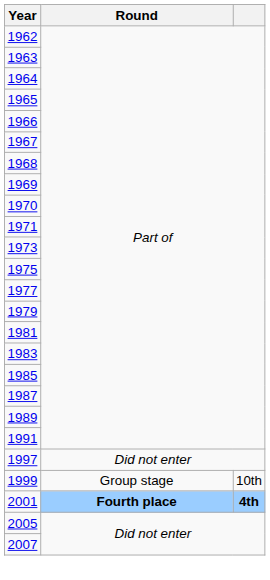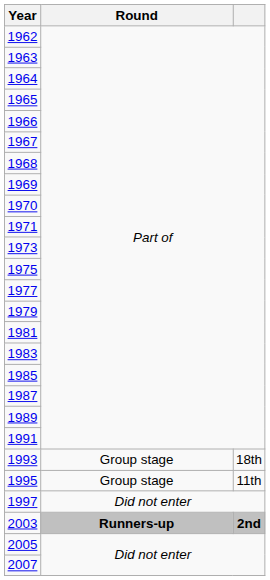+ row: 1993 | Group stage | 18th
+ row: 1995 | Group stage | 11th
- row: 1999 | Group stage | 10th
- row: 2001 | Fourth place | 4th
+ row: 2003 | Runners-up | 2nd
